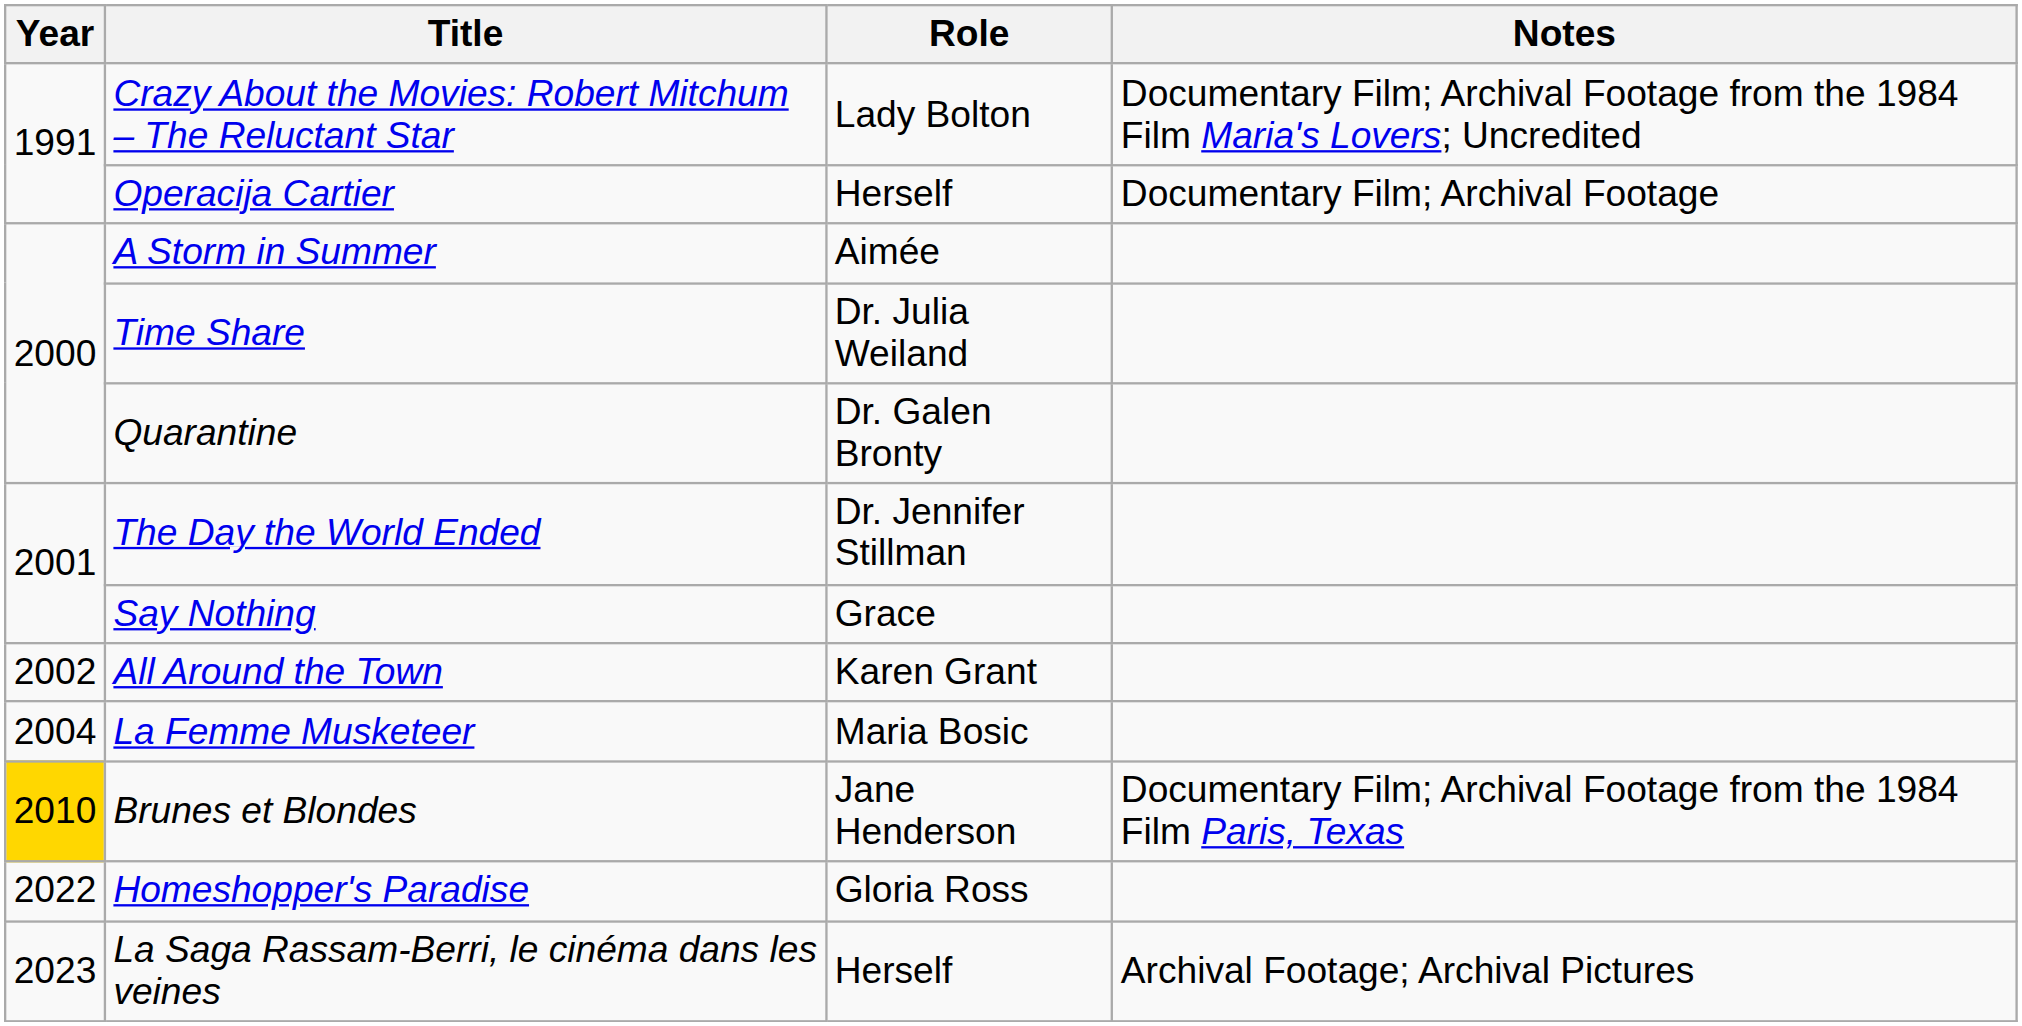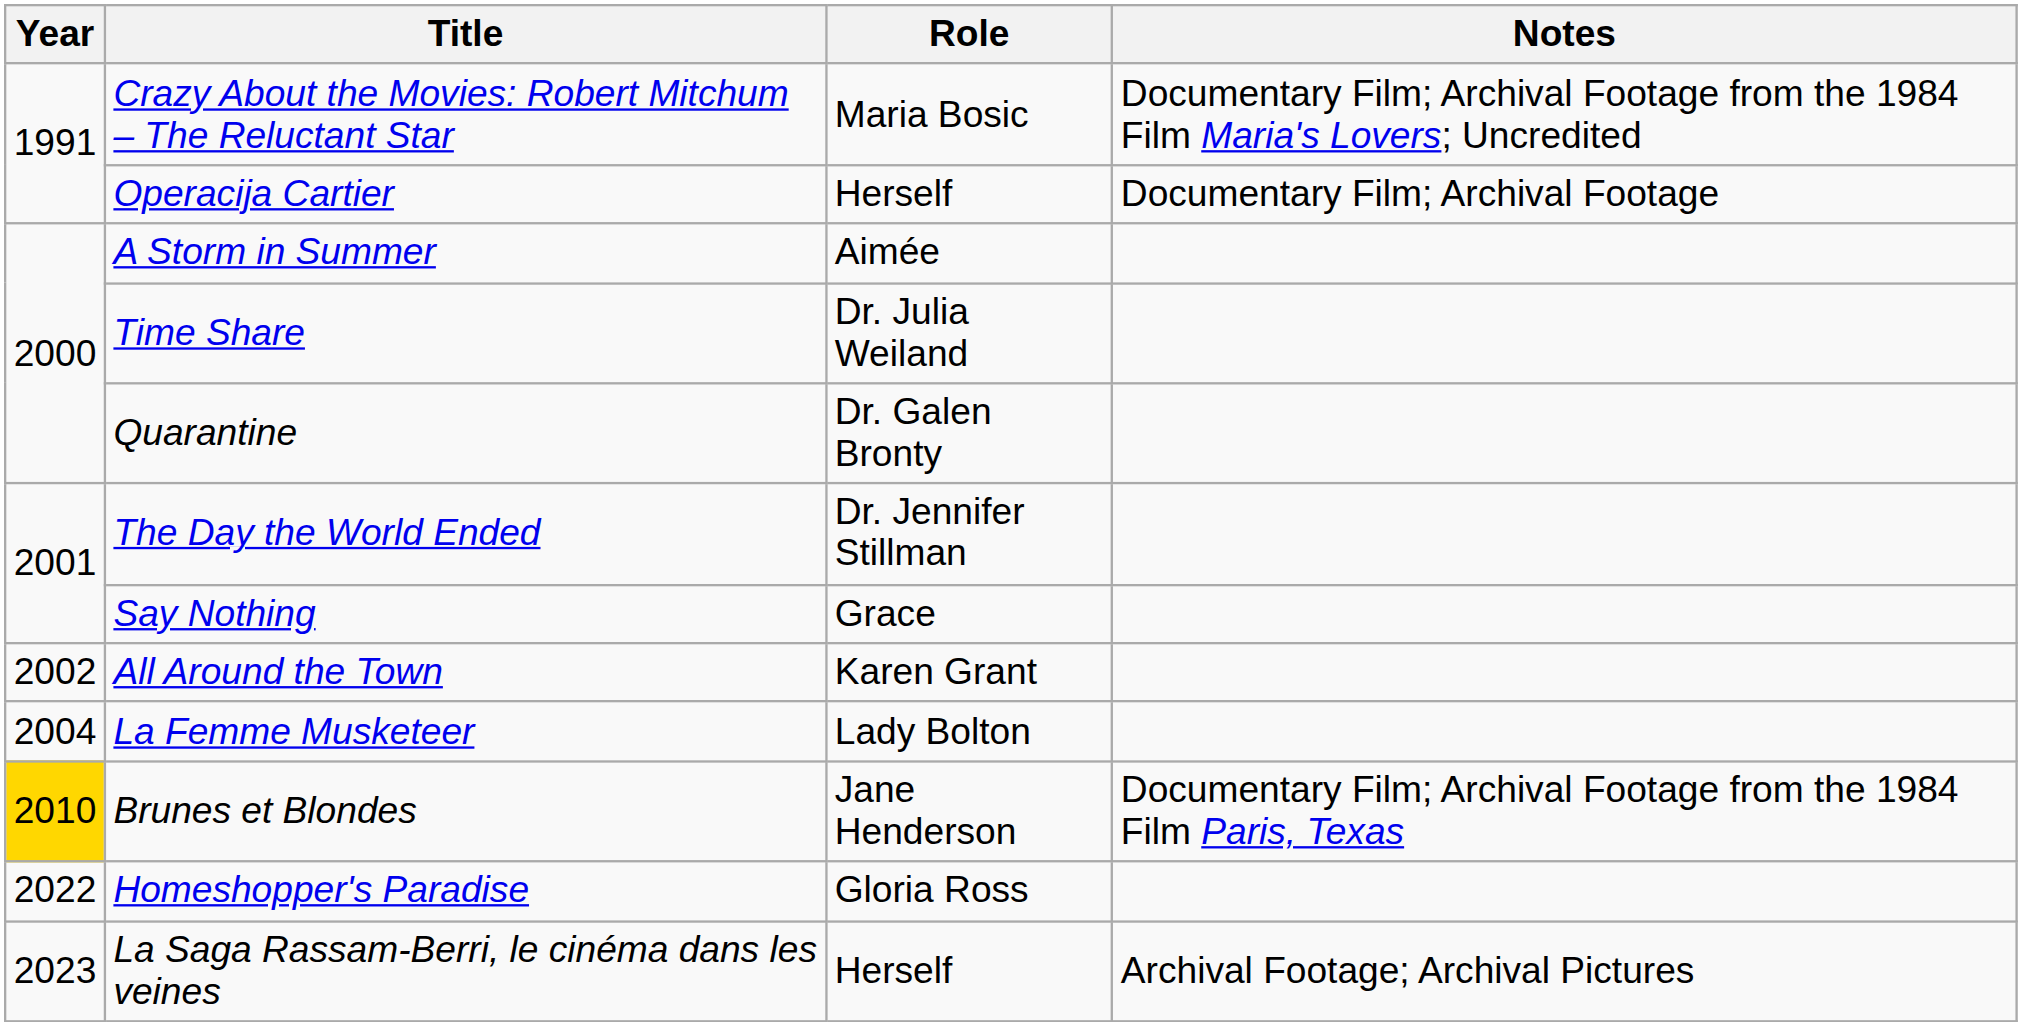Crazy About the Movies: Robert Mitchum – The Reluctant Star | Role: Lady Bolton -> Maria Bosic
La Femme Musketeer | Role: Maria Bosic -> Lady Bolton
